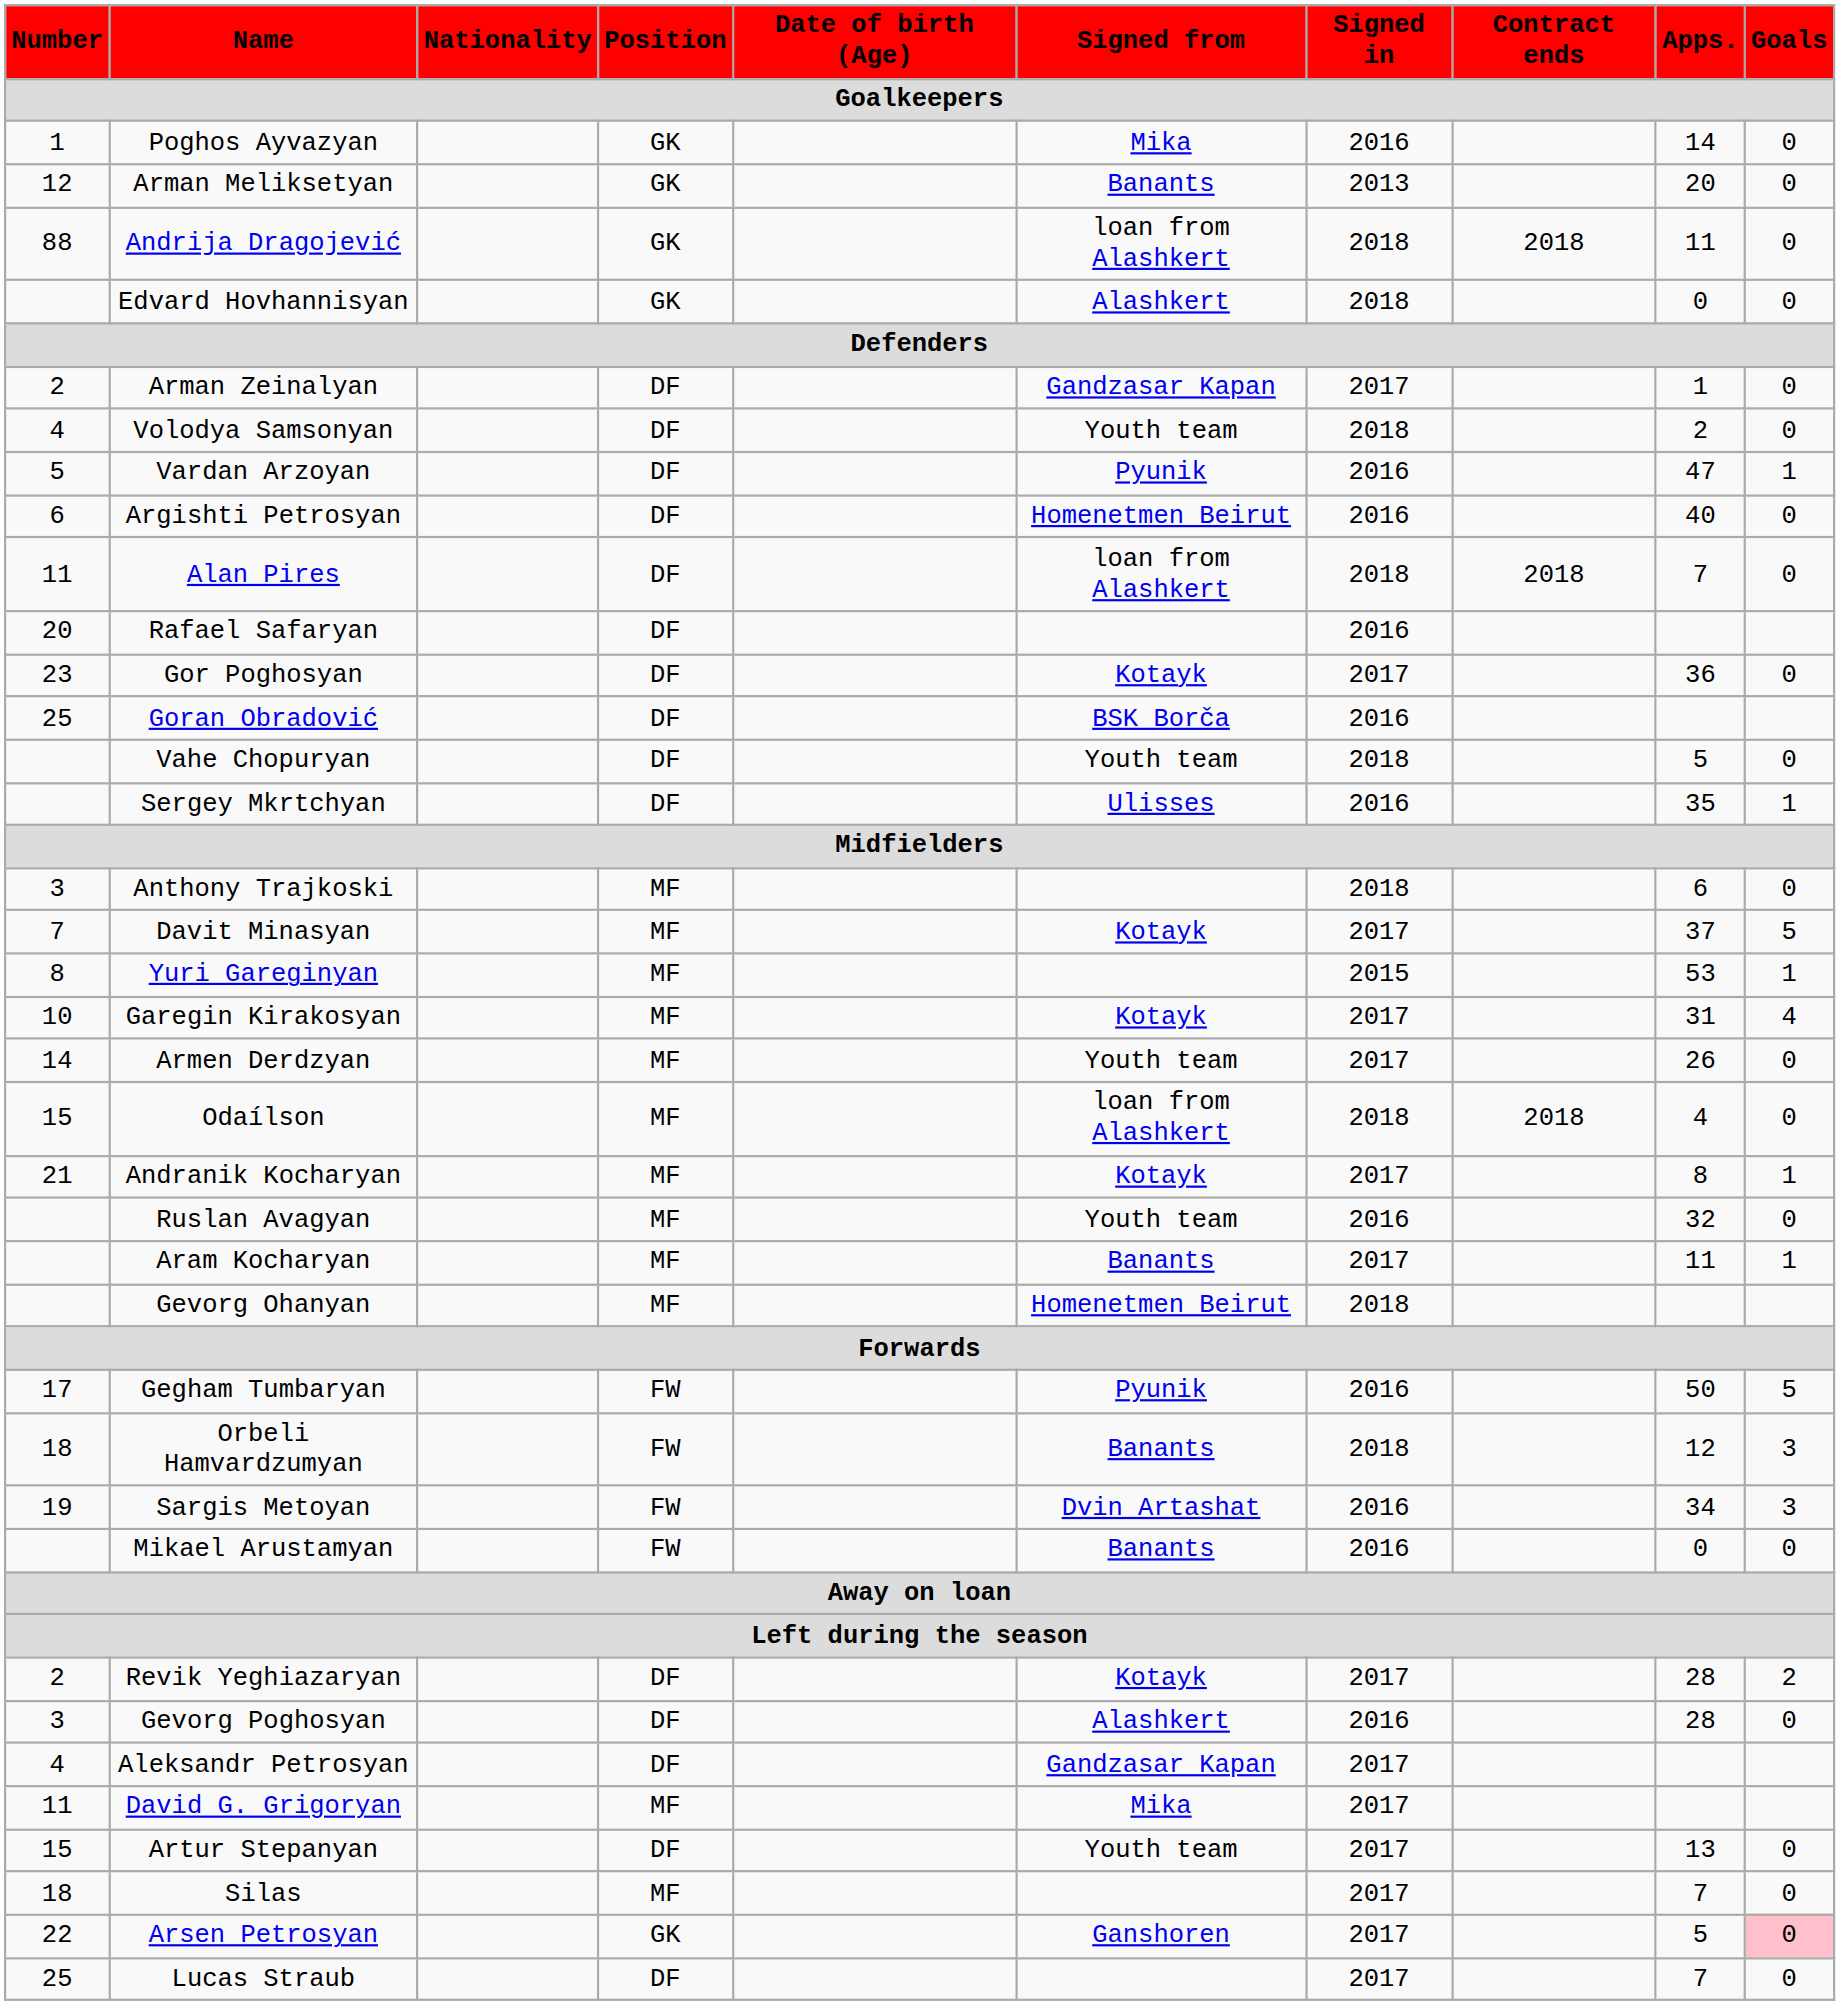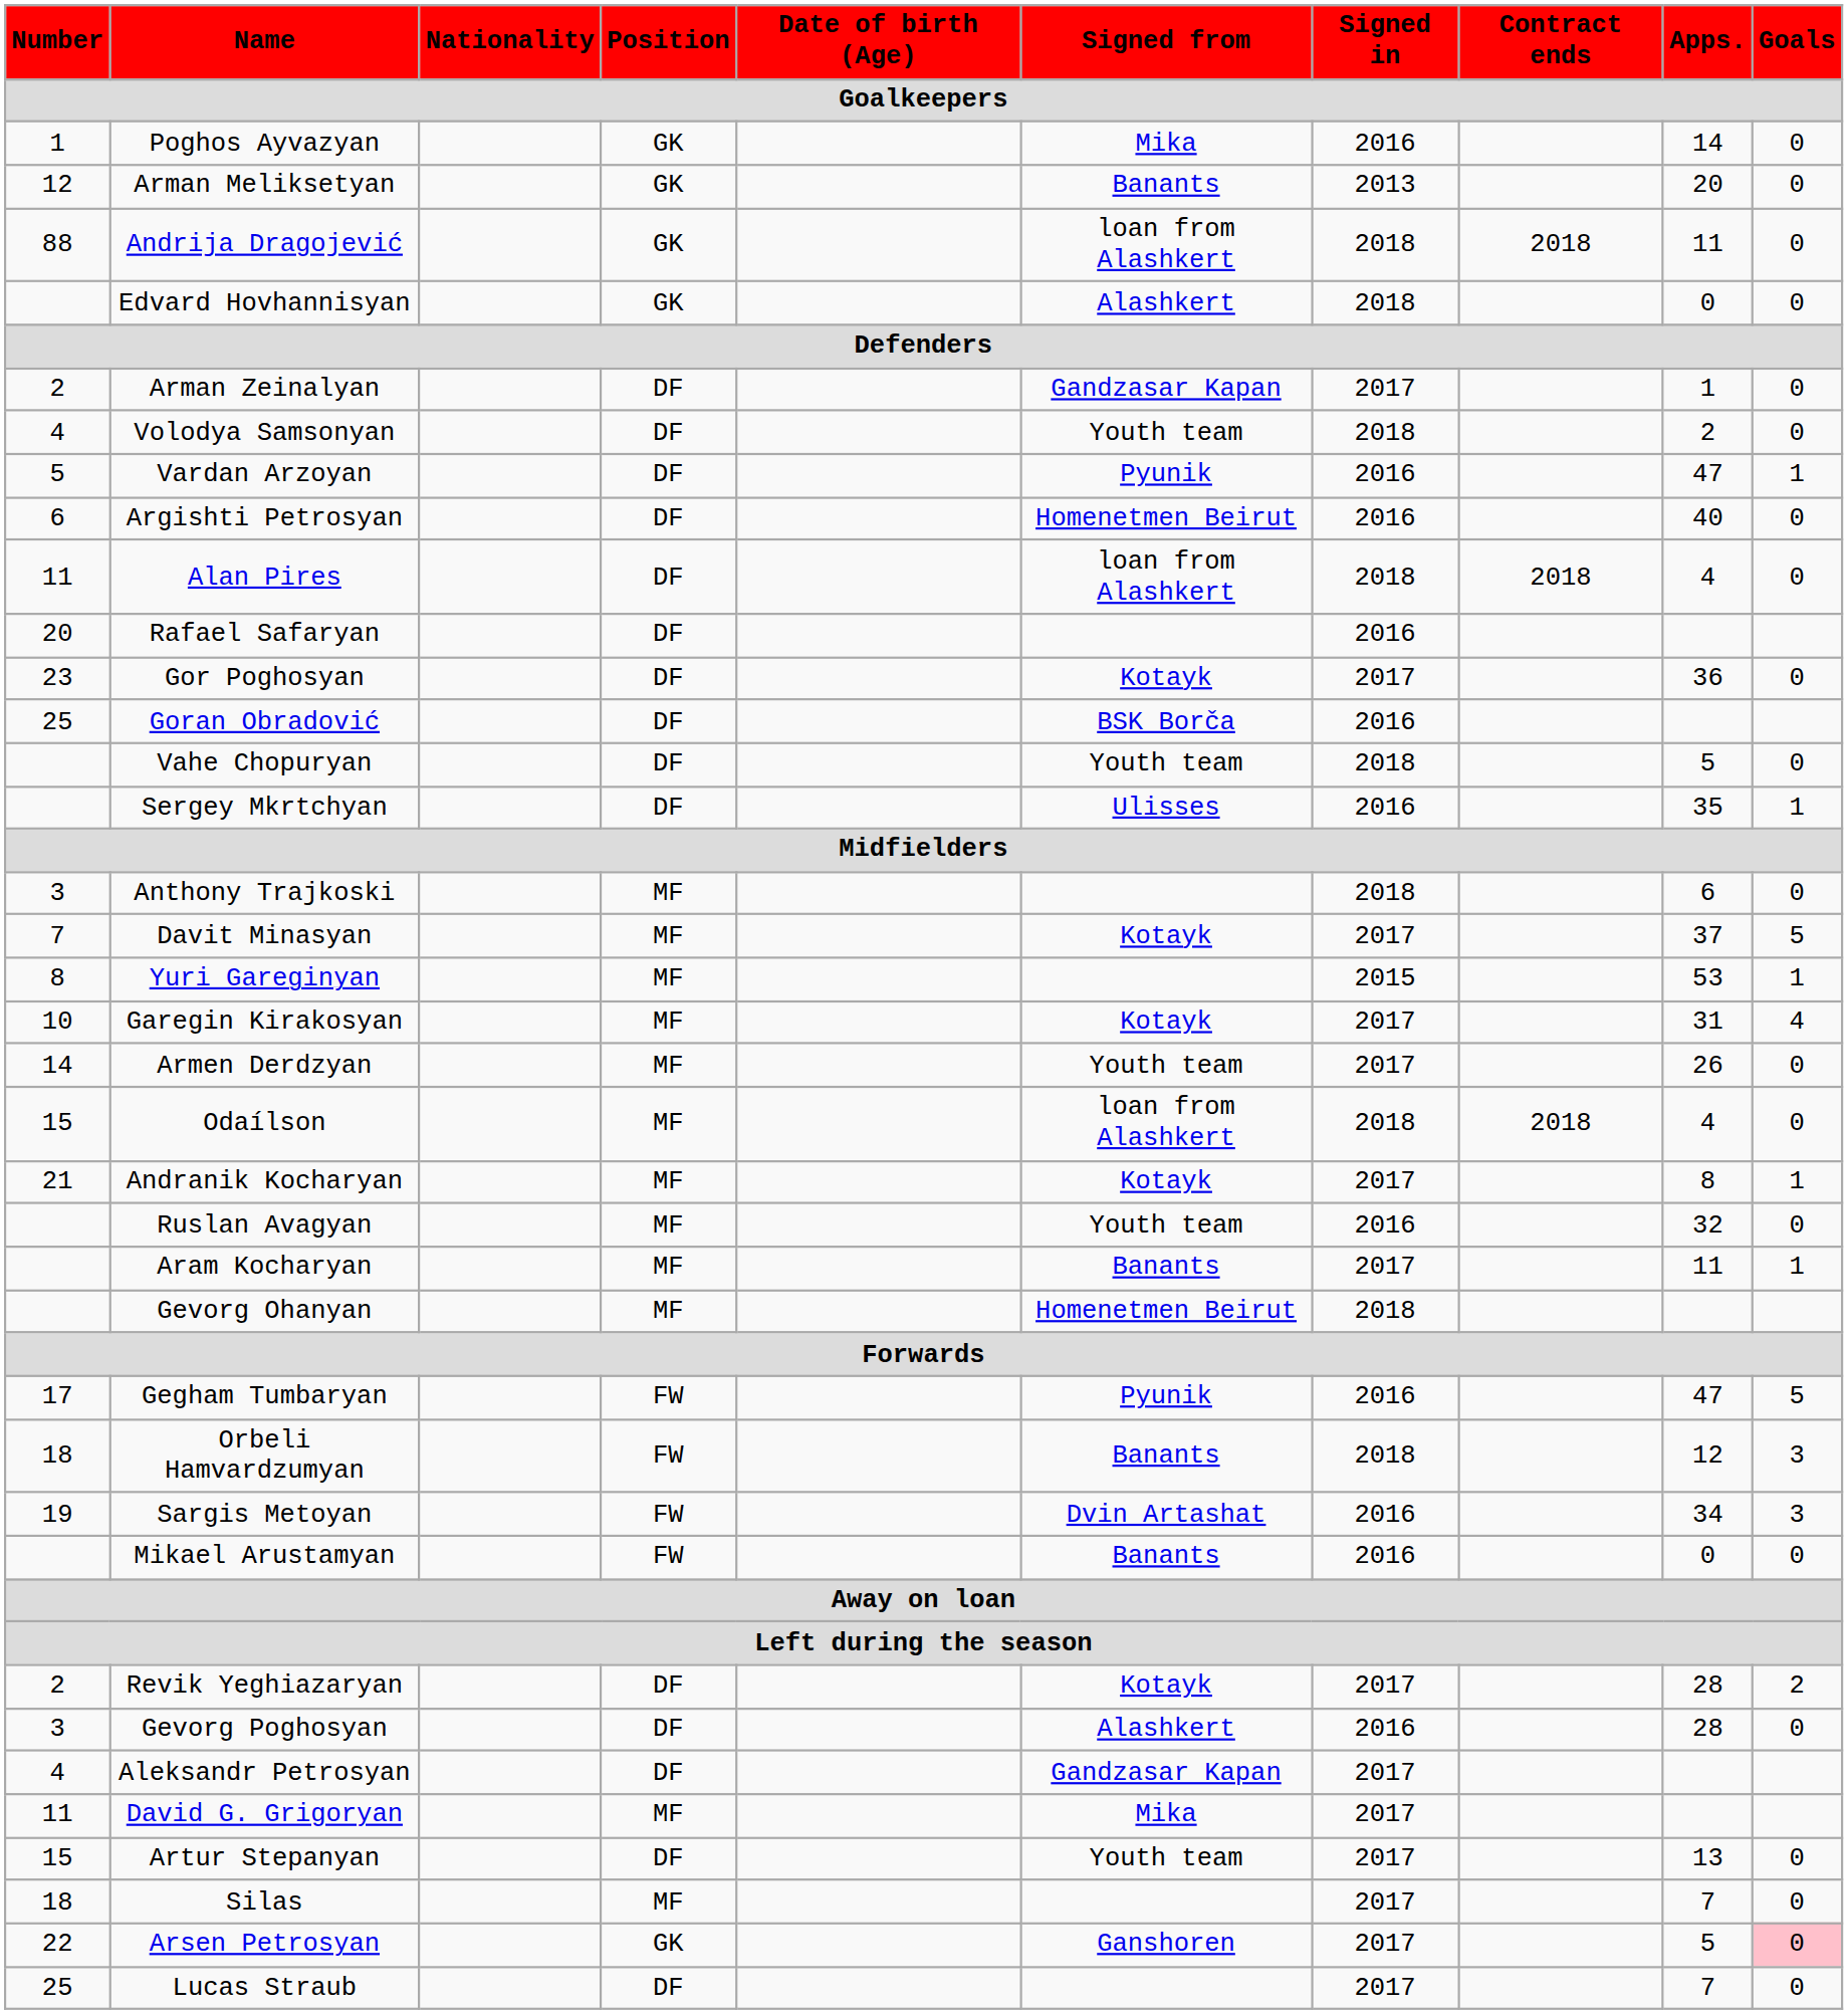Alan Pires | Apps.: 7 -> 4
Gegham Tumbaryan | Apps.: 50 -> 47
